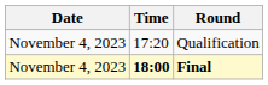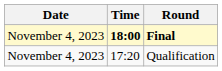rows swapped: Qualification <-> Final
